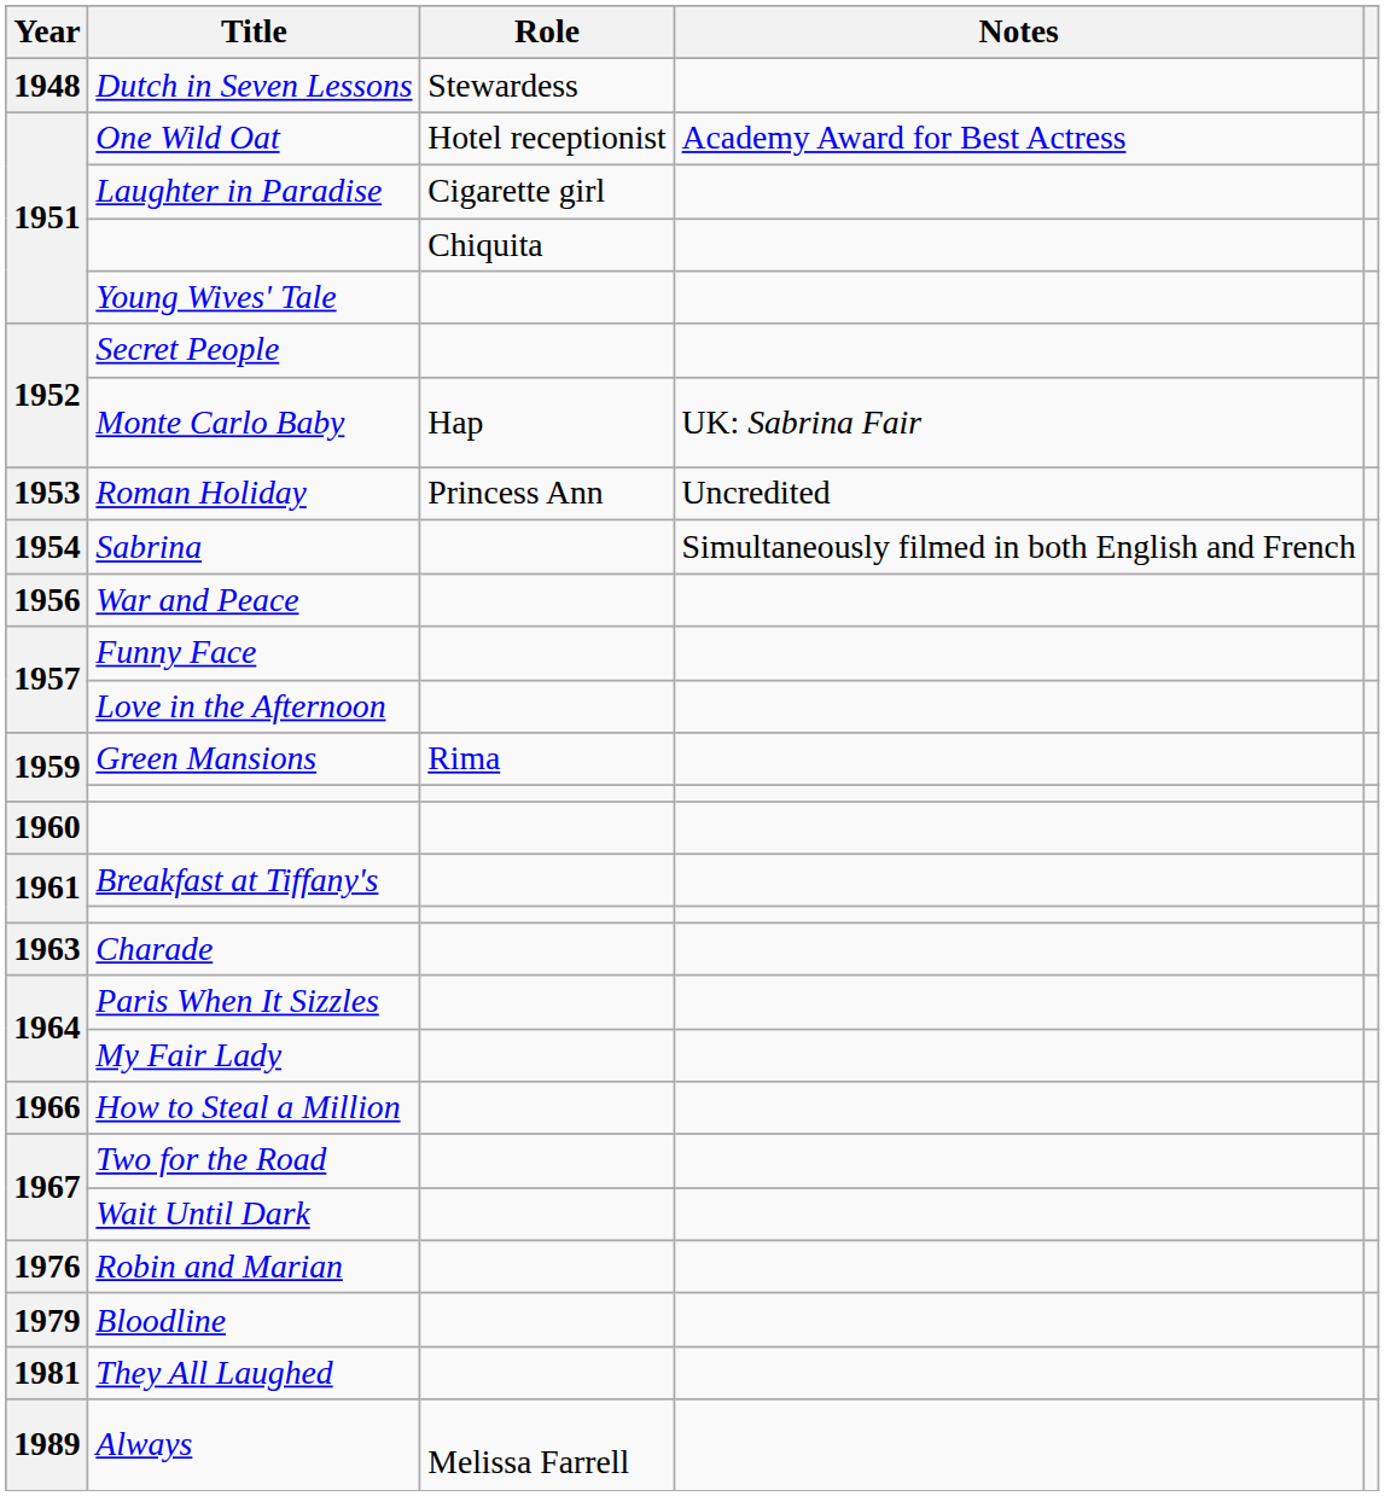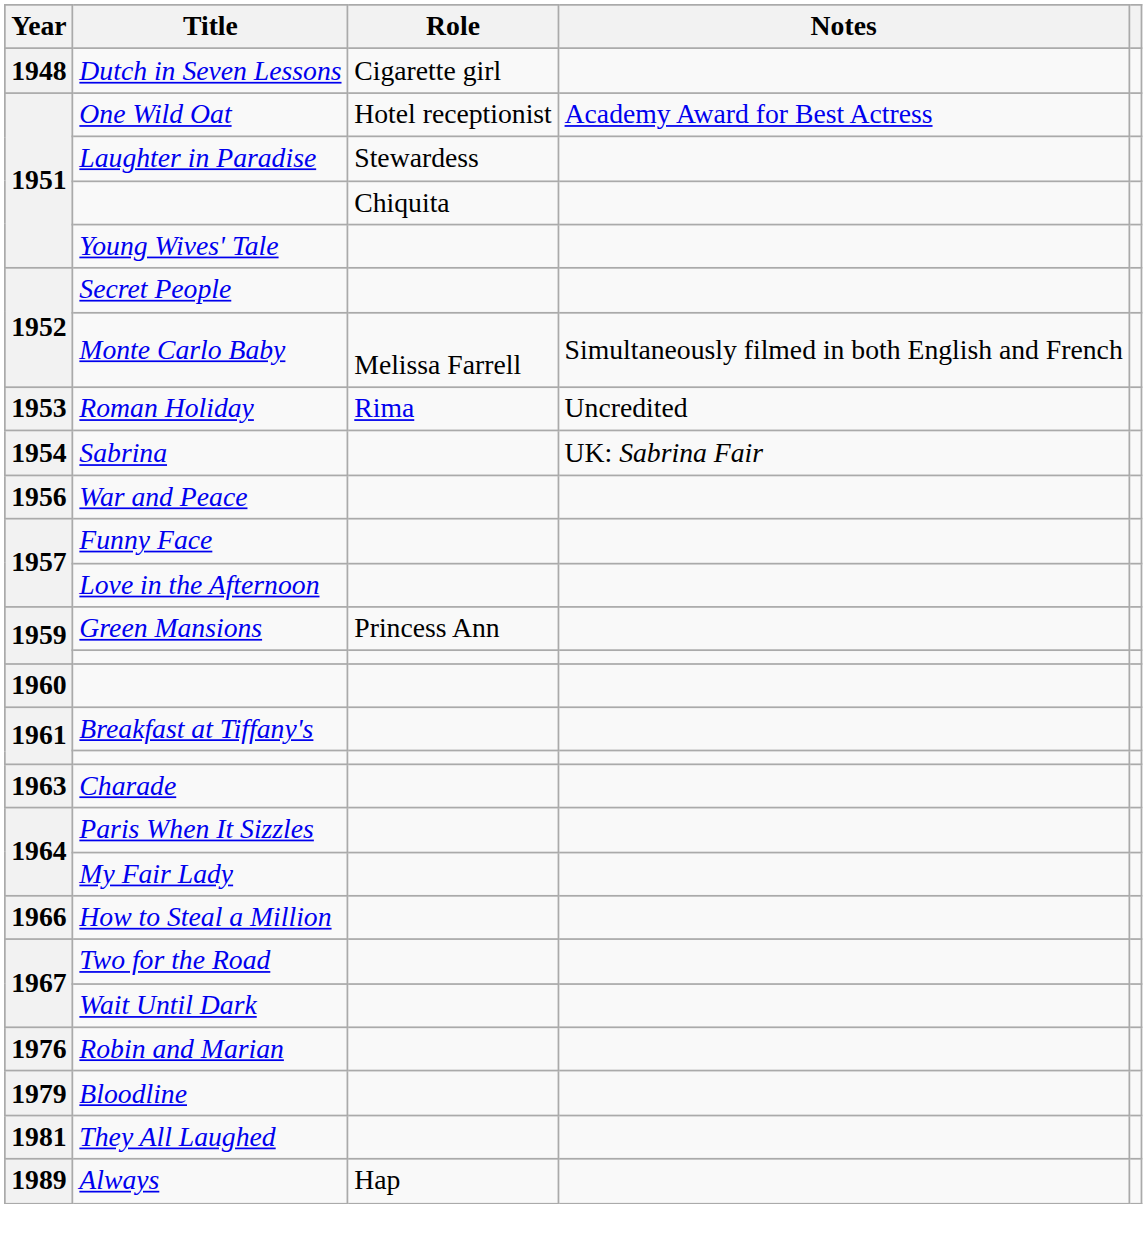Dutch in Seven Lessons | Role: Stewardess -> Cigarette girl
Laughter in Paradise | Role: Cigarette girl -> Stewardess
Monte Carlo Baby | Role: Hap -> Melissa Farrell
Monte Carlo Baby | Notes: UK: Sabrina Fair -> Simultaneously filmed in both English and French
Roman Holiday | Role: Princess Ann -> Rima
Sabrina | Notes: Simultaneously filmed in both English and French -> UK: Sabrina Fair
Green Mansions | Role: Rima -> Princess Ann
Always | Role: Melissa Farrell -> Hap
